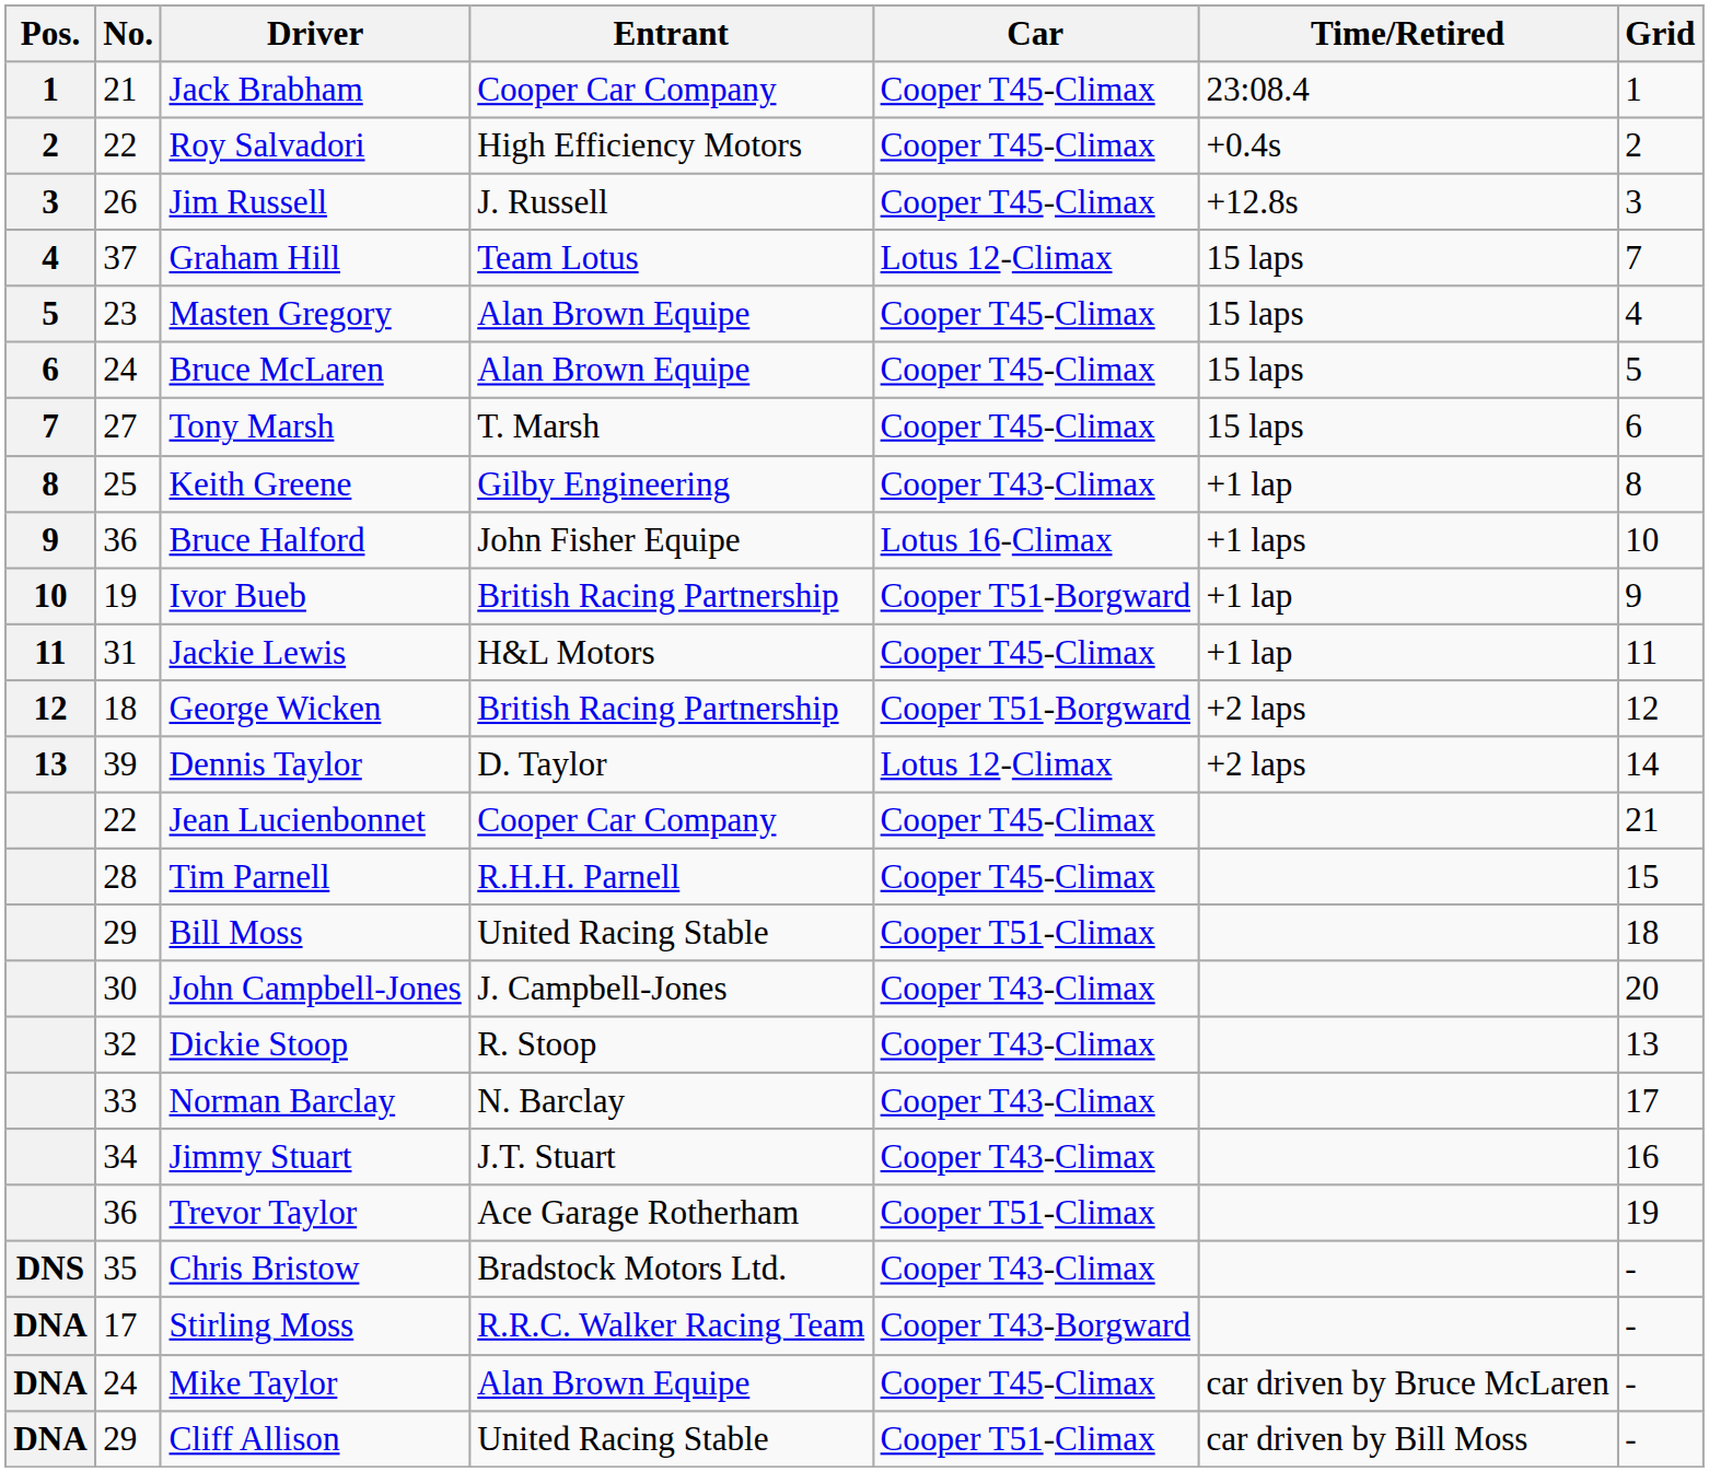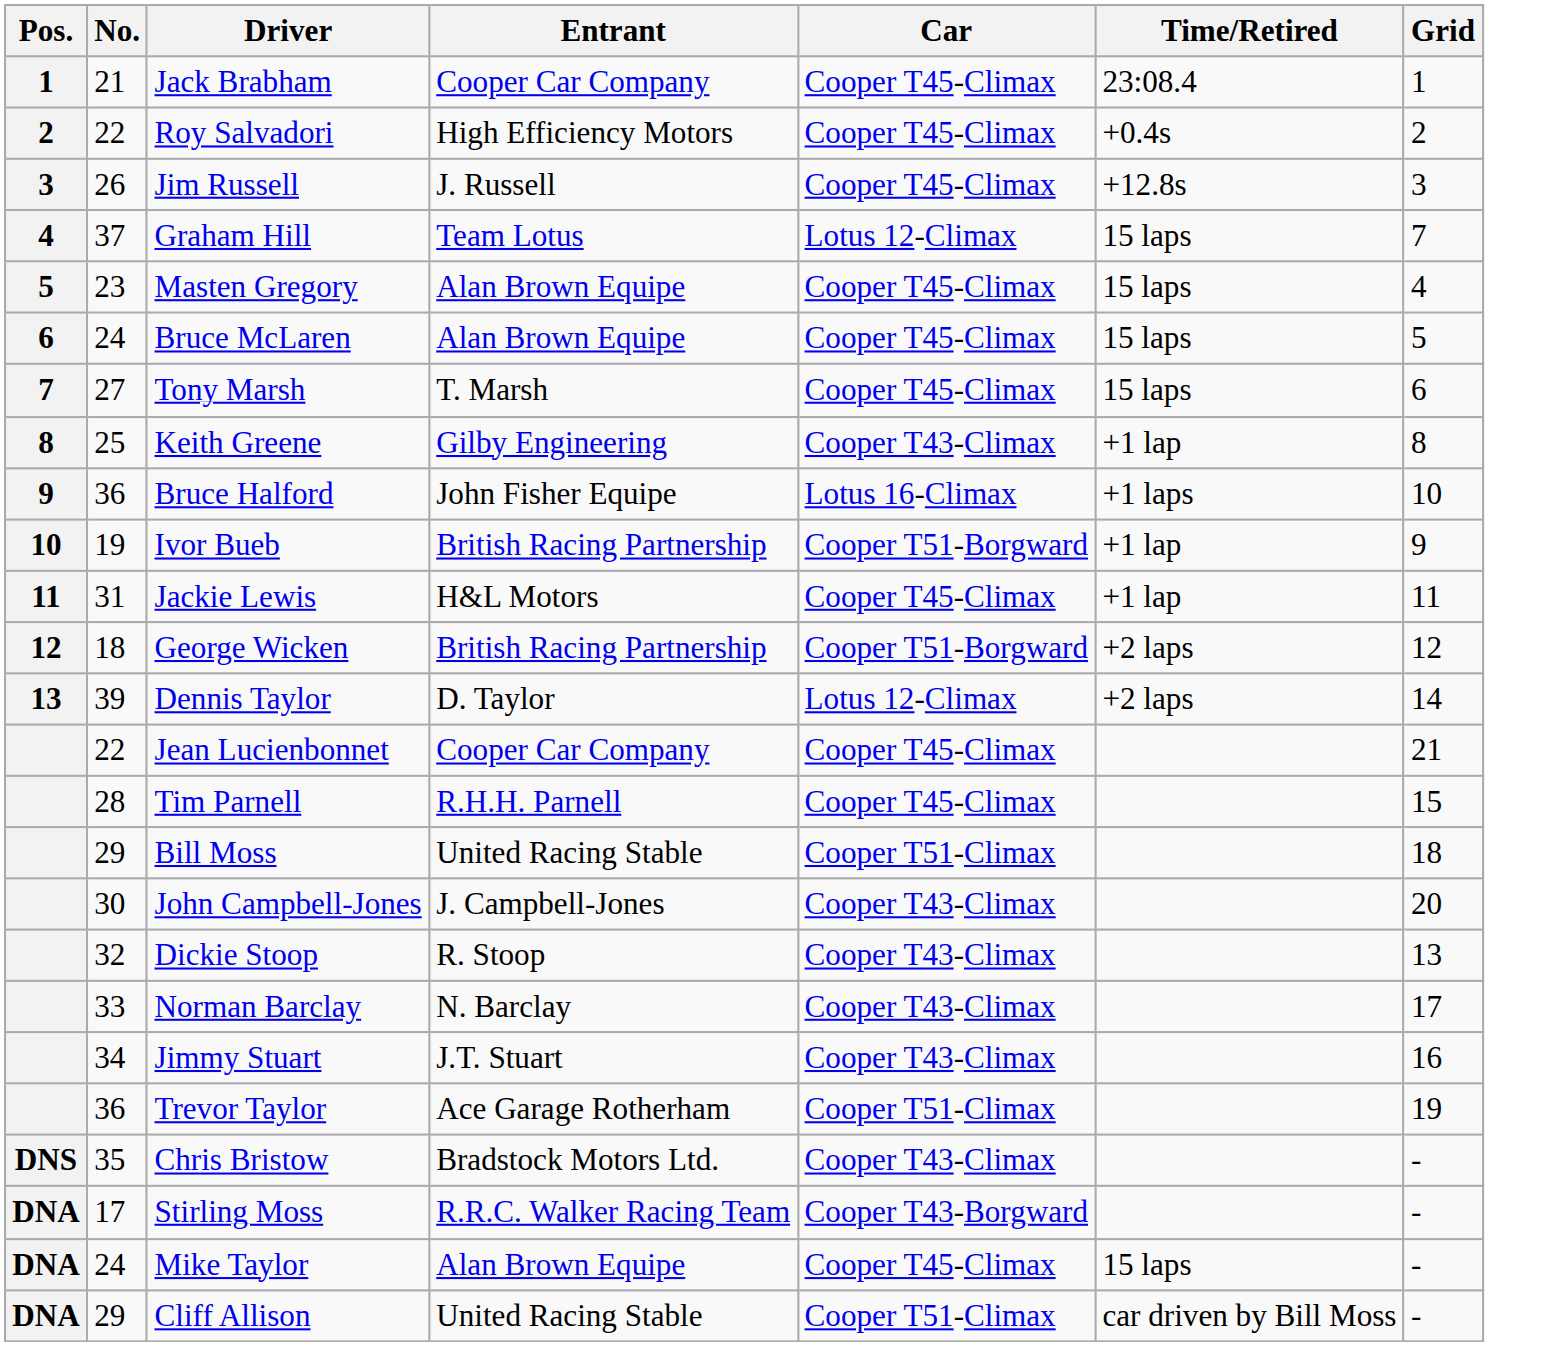Mike Taylor | Time/Retired: car driven by Bruce McLaren -> 15 laps
